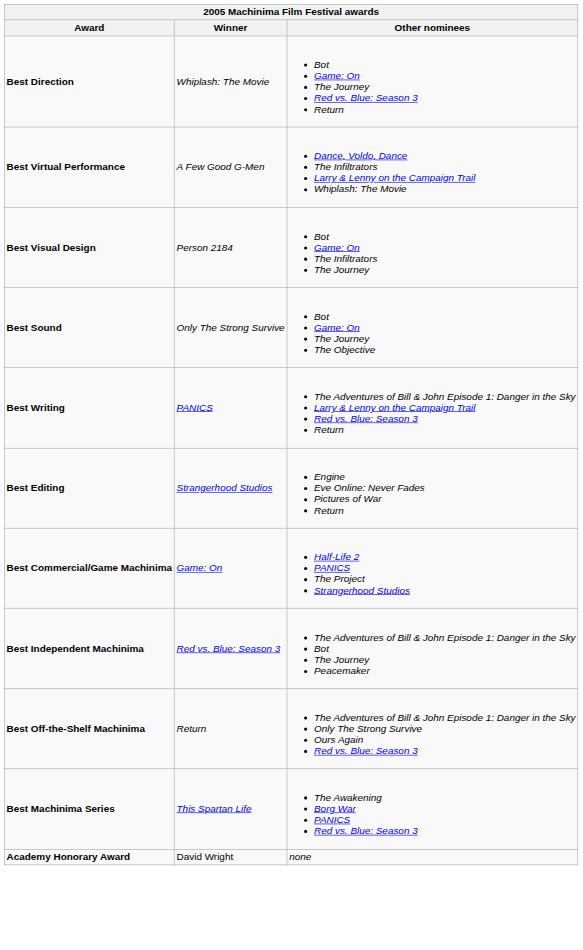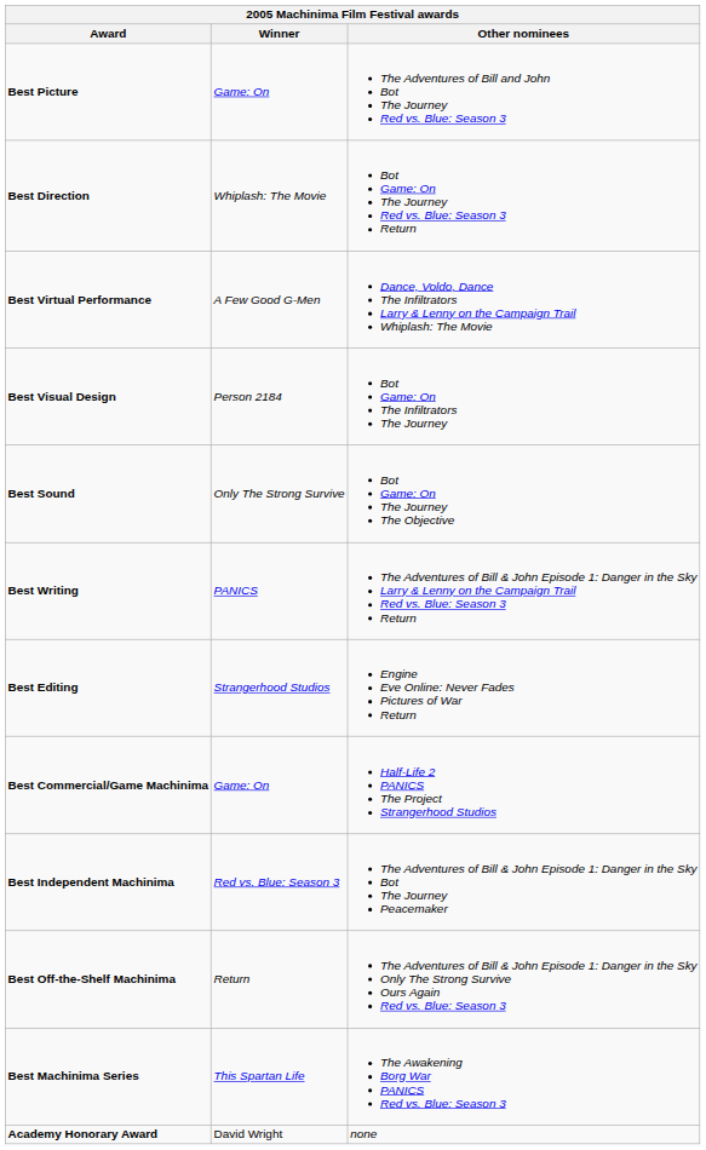+ row: Best Picture | Game: On | The Adventures of Bill and John Bot The Journey Red vs. Blue: Season 3
